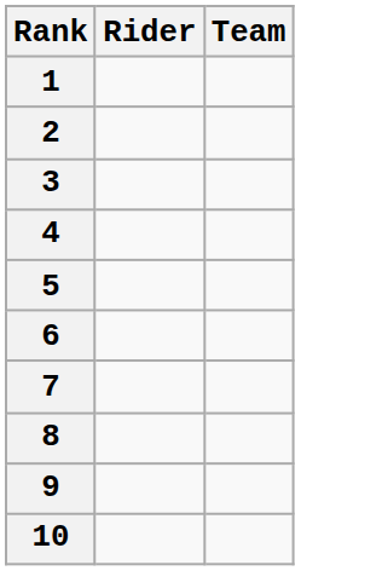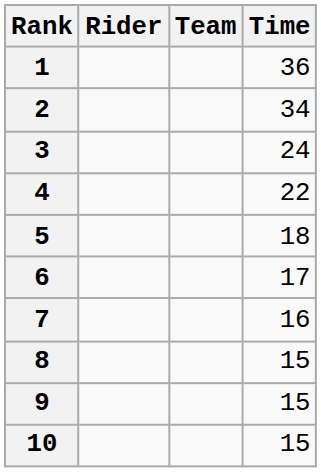+ column: Time | 36 | 34 | 24 | 22 | 18 | 17 | 16 | 15 | 15 | 15
